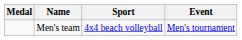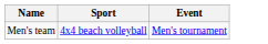- column: Medal
